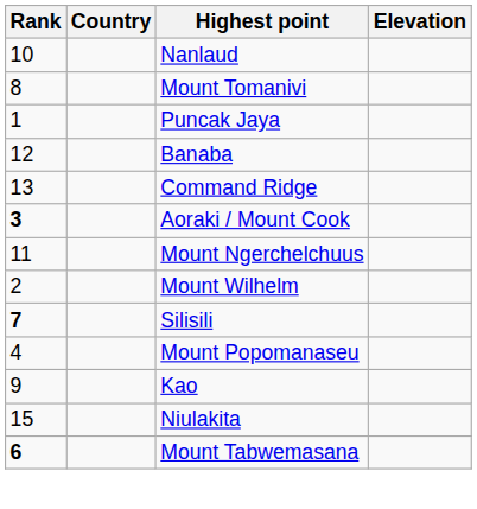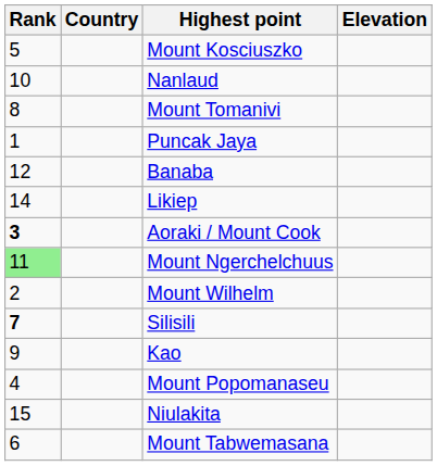+ row: 5 | Mount Kosciuszko
+ row: 14 | Likiep
- row: 13 | Command Ridge
Mount Ngerchelchuus | Rank: no background -> lightgreen background
rows swapped: Mount Popomanaseu <-> Kao
Mount Tabwemasana | Rank: bold -> normal
